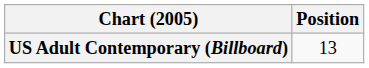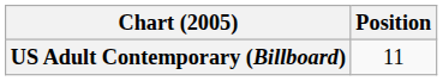US Adult Contemporary (Billboard) | Position: 13 -> 11
